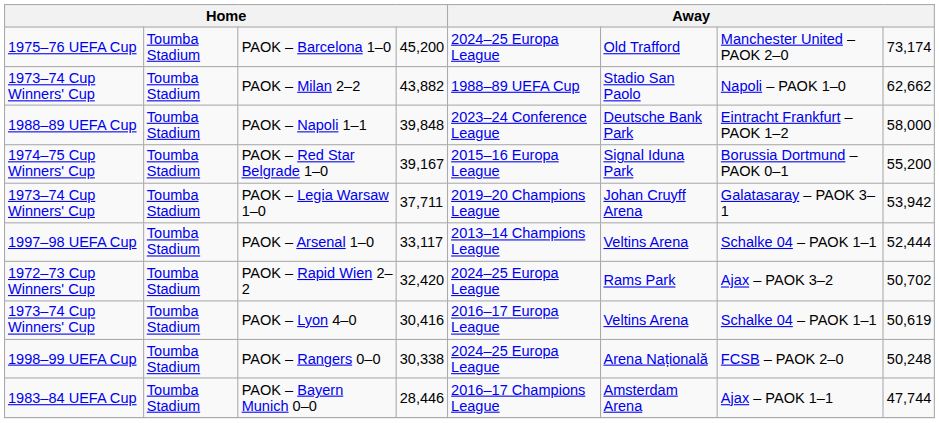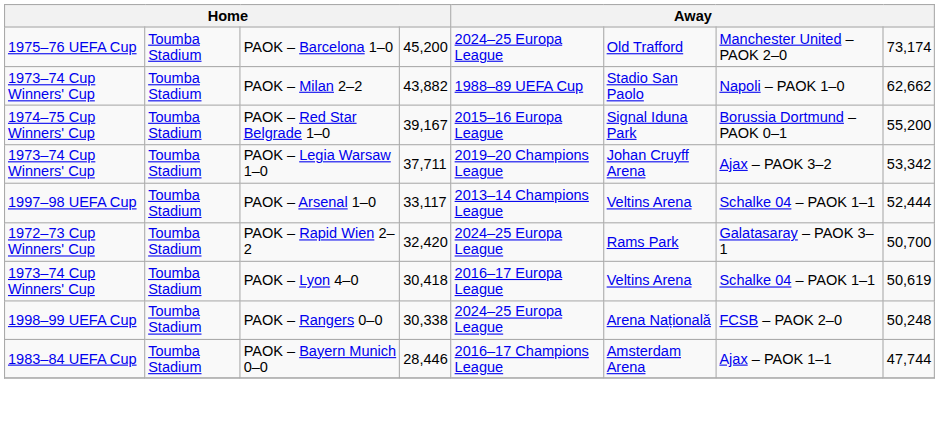- row: 1988–89 UEFA Cup | Toumba Stadium | PAOK – Napoli 1–1 | 39,848 | 2023–24 Conference League | Deutsche Bank Park | Eintracht Frankfurt – PAOK 1–2 | 58,000
PAOK – Legia Warsaw 1–0 | column 7: Galatasaray – PAOK 3–1 -> Ajax – PAOK 3–2
PAOK – Legia Warsaw 1–0 | column 8: 53,942 -> 53,342
PAOK – Rapid Wien 2–2 | column 7: Ajax – PAOK 3–2 -> Galatasaray – PAOK 3–1
PAOK – Rapid Wien 2–2 | column 8: 50,702 -> 50,700
PAOK – Lyon 4–0 | column 4: 30,416 -> 30,418
